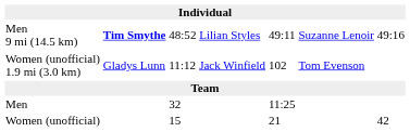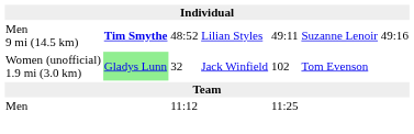Women (unofficial) 1.9 mi (3.0 km) | column 2: no background -> lightgreen background
Women (unofficial) 1.9 mi (3.0 km) | column 3: 11:12 -> 32
Men | column 3: 32 -> 11:12
- row: Women (unofficial) | 15 | 21 | 42
